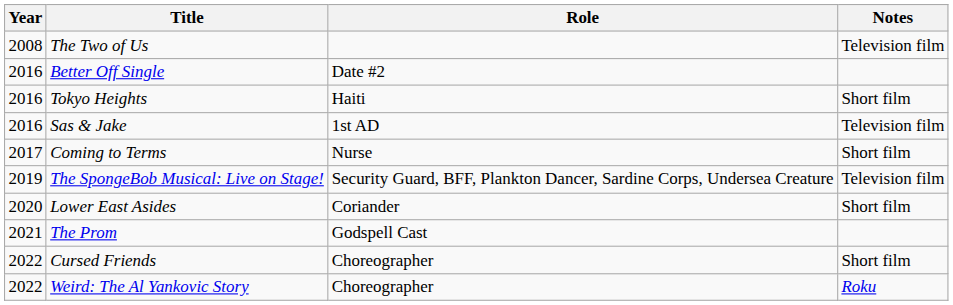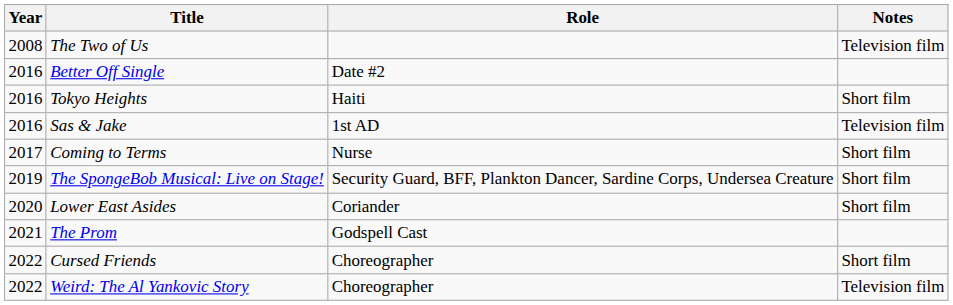The SpongeBob Musical: Live on Stage! | Notes: Television film -> Short film
Weird: The Al Yankovic Story | Notes: Roku -> Television film
